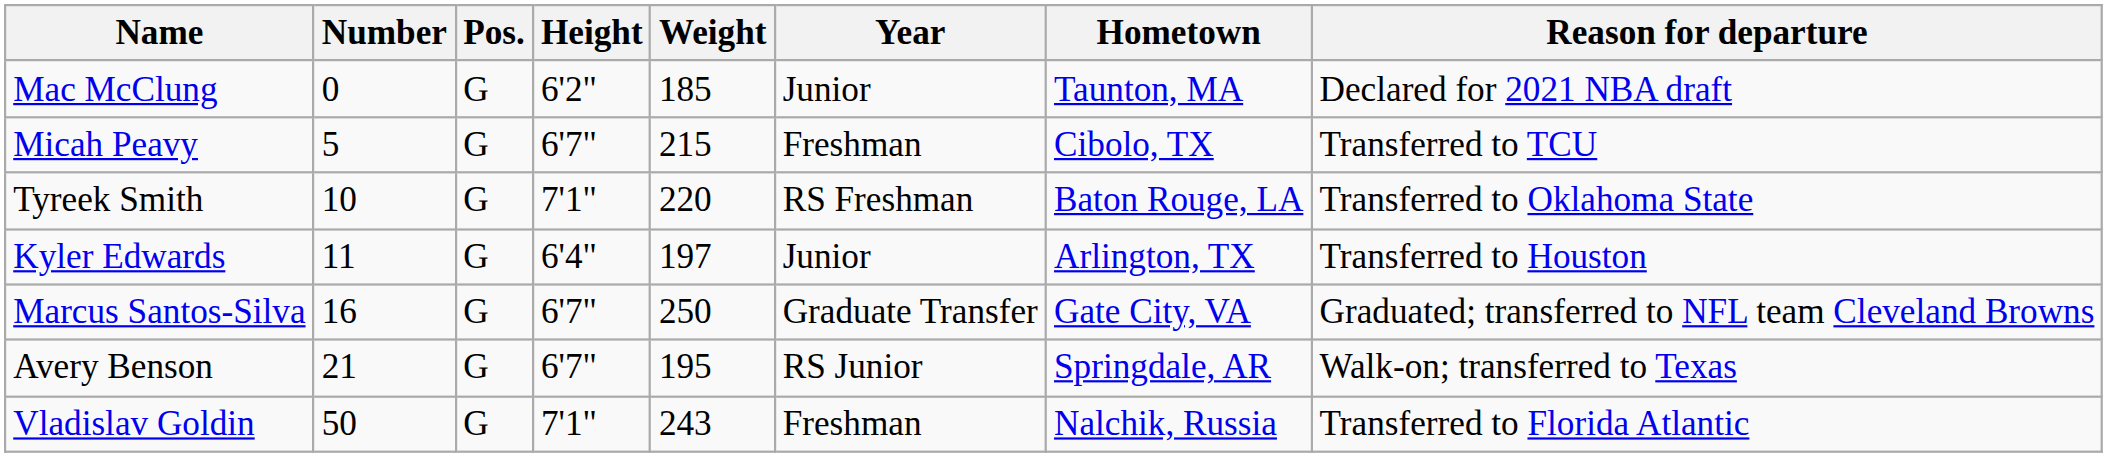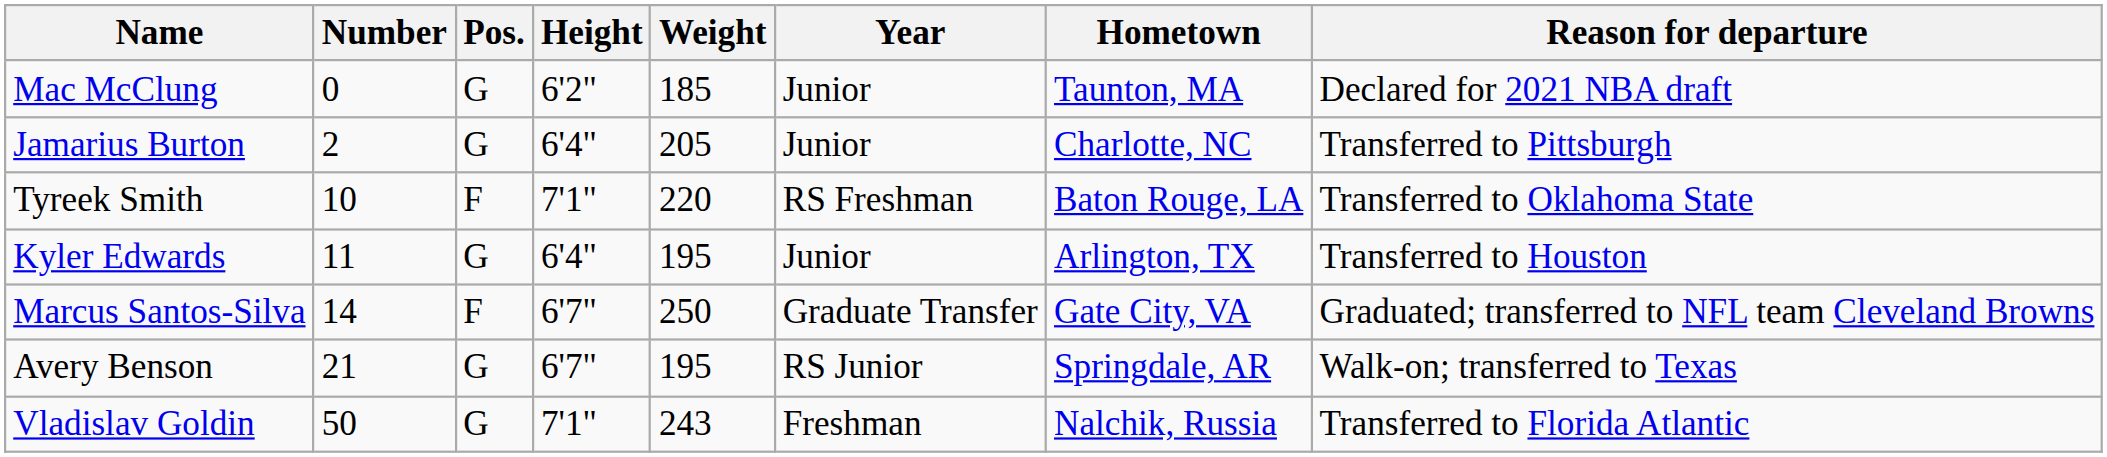+ row: Jamarius Burton | 2 | G | 6'4" | 205 | Junior | Charlotte, NC | Transferred to Pittsburgh
- row: Micah Peavy | 5 | G | 6'7" | 215 | Freshman | Cibolo, TX | Transferred to TCU
Tyreek Smith | Pos.: G -> F
Kyler Edwards | Weight: 197 -> 195
Marcus Santos-Silva | Number: 16 -> 14
Marcus Santos-Silva | Pos.: G -> F
